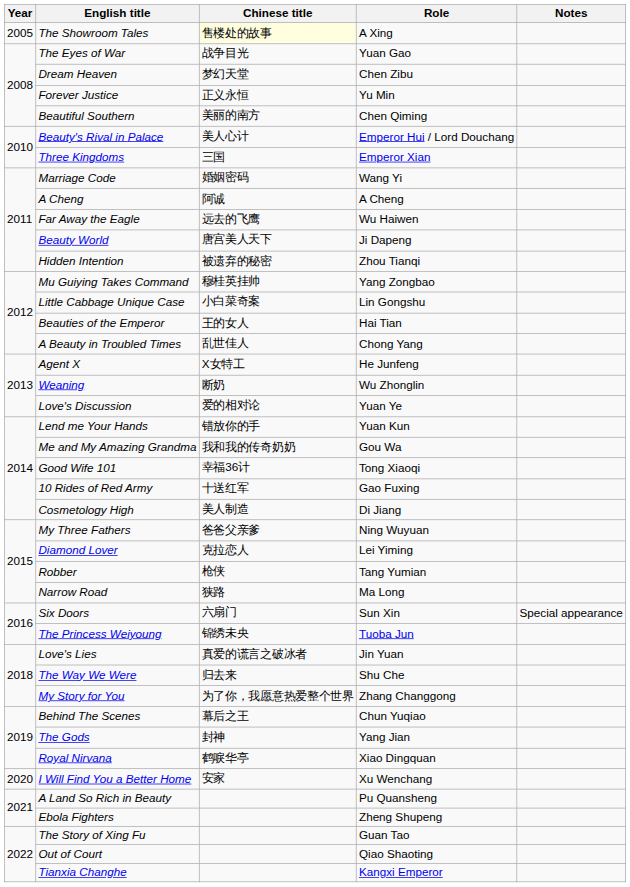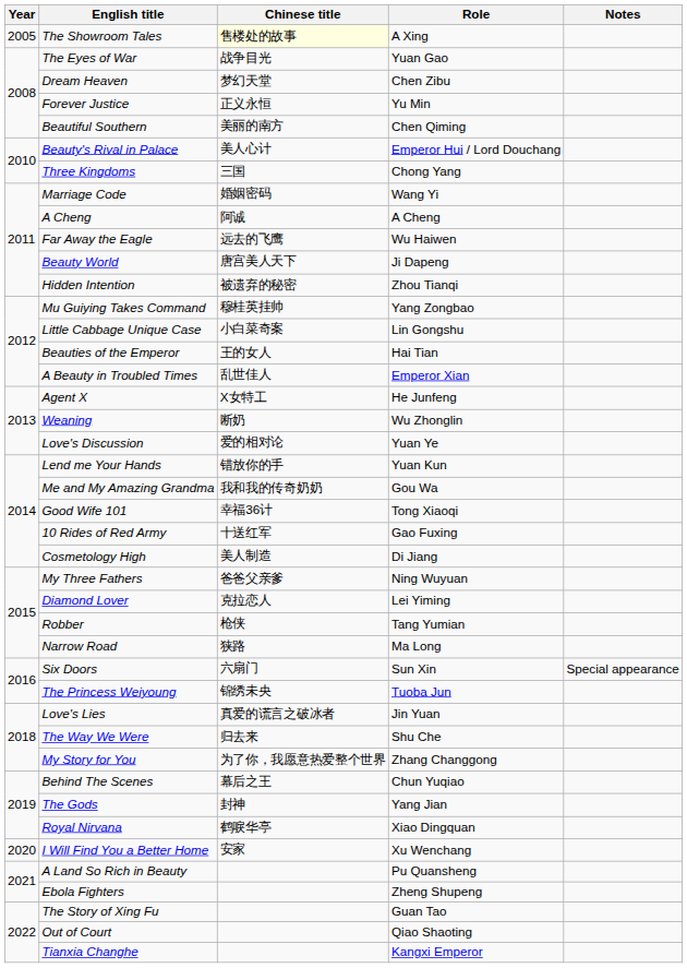Three Kingdoms | Role: Emperor Xian -> Chong Yang
A Beauty in Troubled Times | Role: Chong Yang -> Emperor Xian
